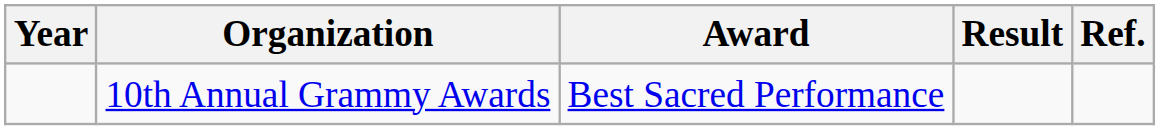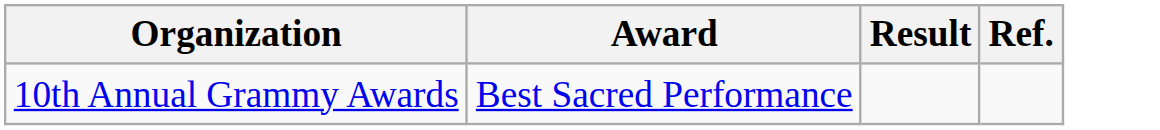- column: Year
